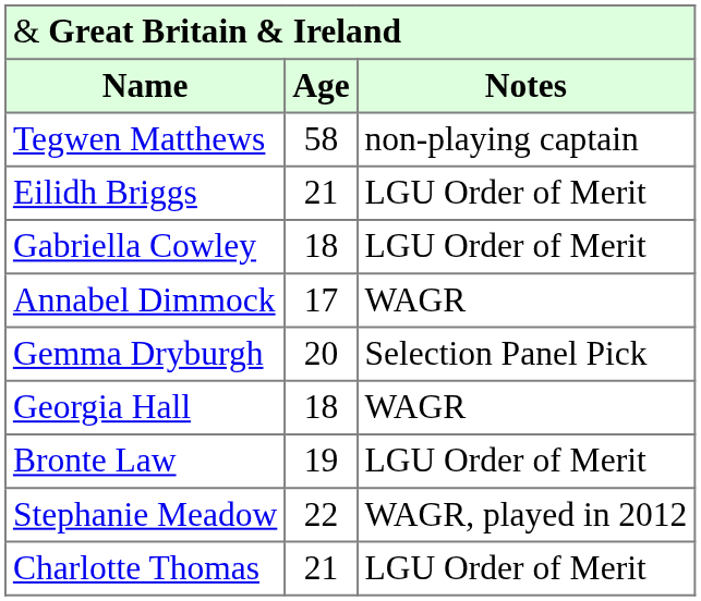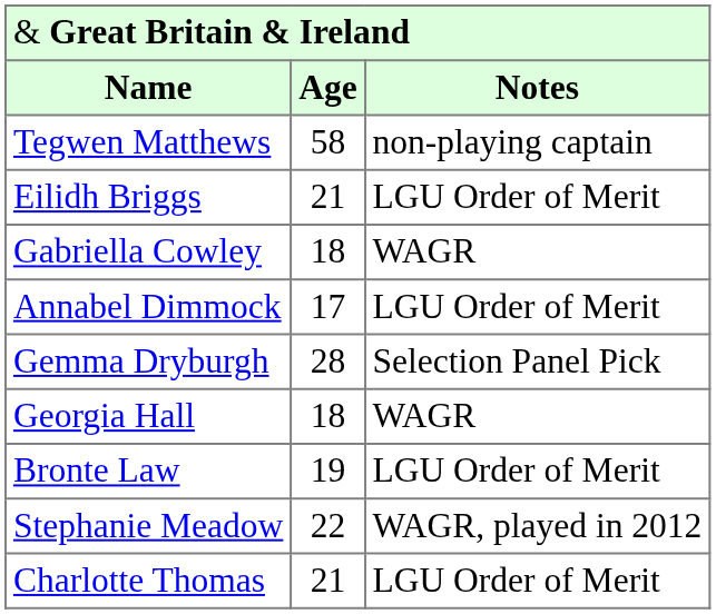Gabriella Cowley | column 3: LGU Order of Merit -> WAGR
Annabel Dimmock | column 3: WAGR -> LGU Order of Merit
Gemma Dryburgh | column 2: 20 -> 28
